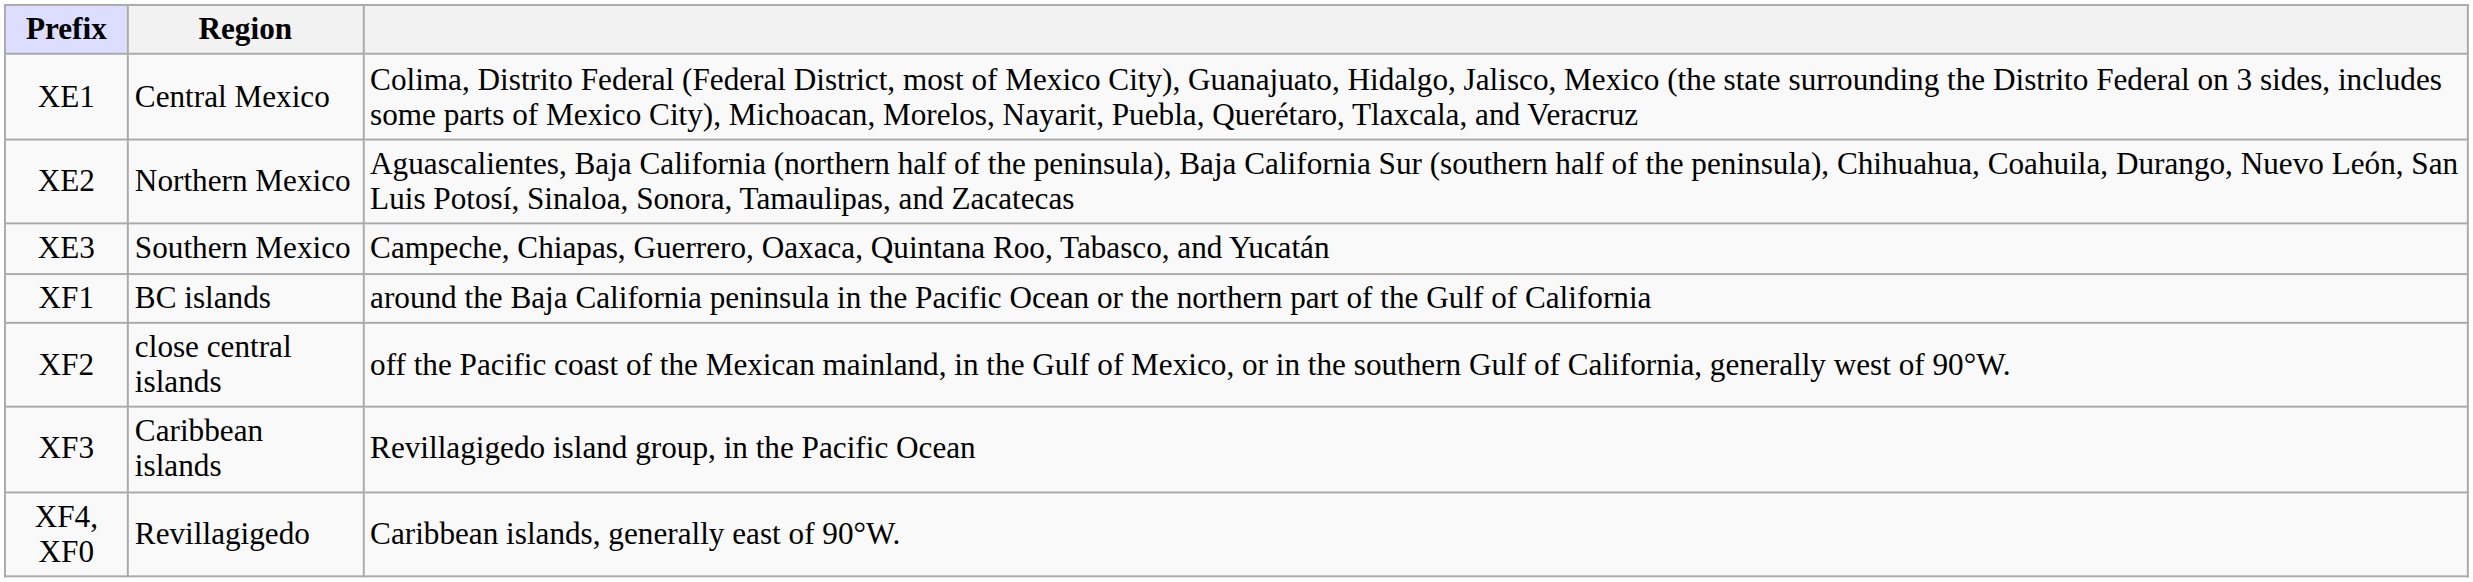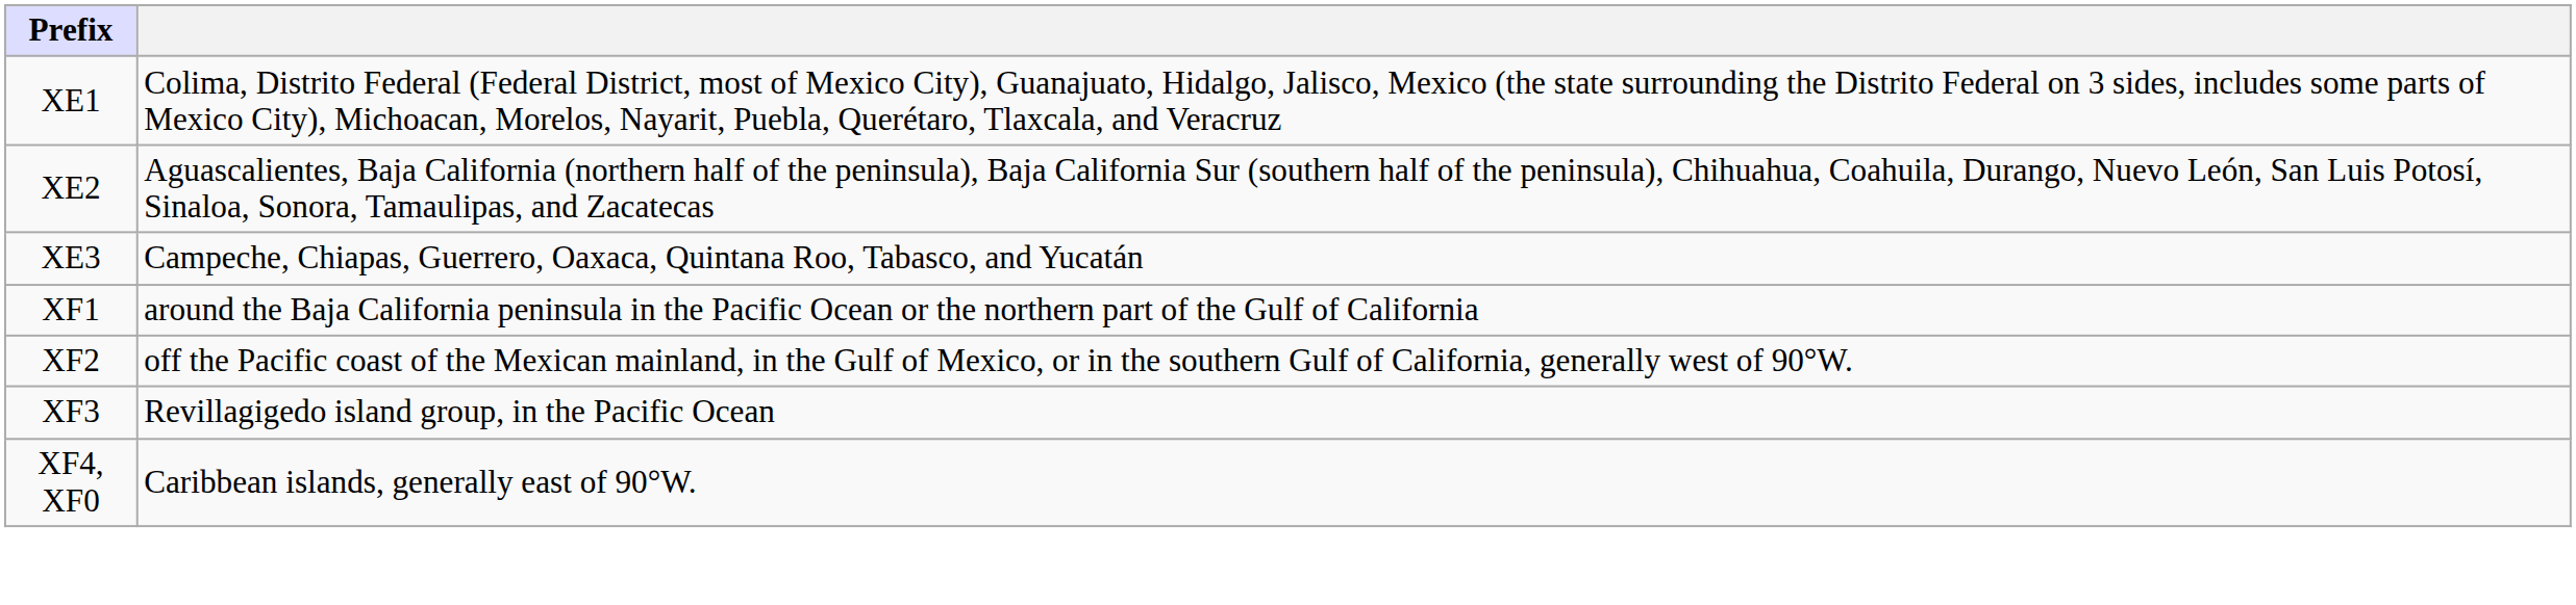- column: Region | Central Mexico | Northern Mexico | Southern Mexico | BC islands | close central islands | Caribbean islands | Revillagigedo
